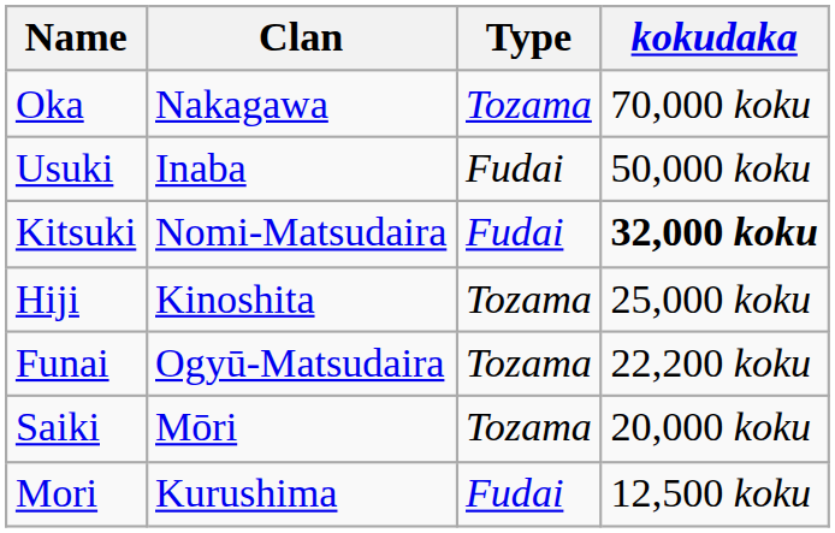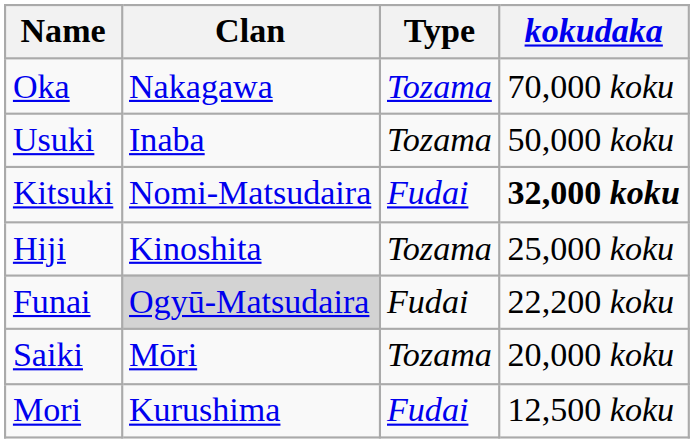Usuki | Type: Fudai -> Tozama
Funai | Clan: no background -> lightgrey background
Funai | Type: Tozama -> Fudai
